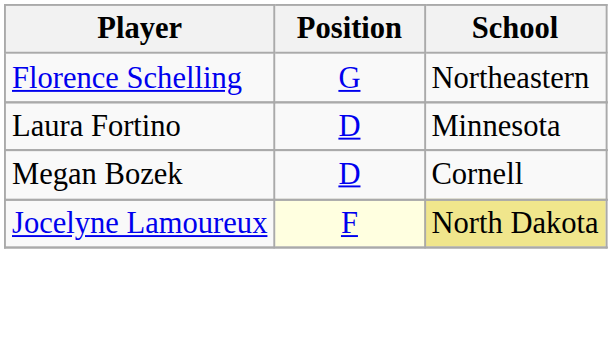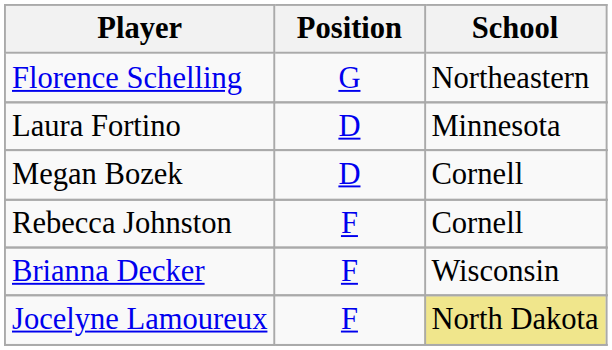+ row: Rebecca Johnston | F | Cornell
+ row: Brianna Decker | F | Wisconsin
Jocelyne Lamoureux | Position: lightyellow background -> no background
